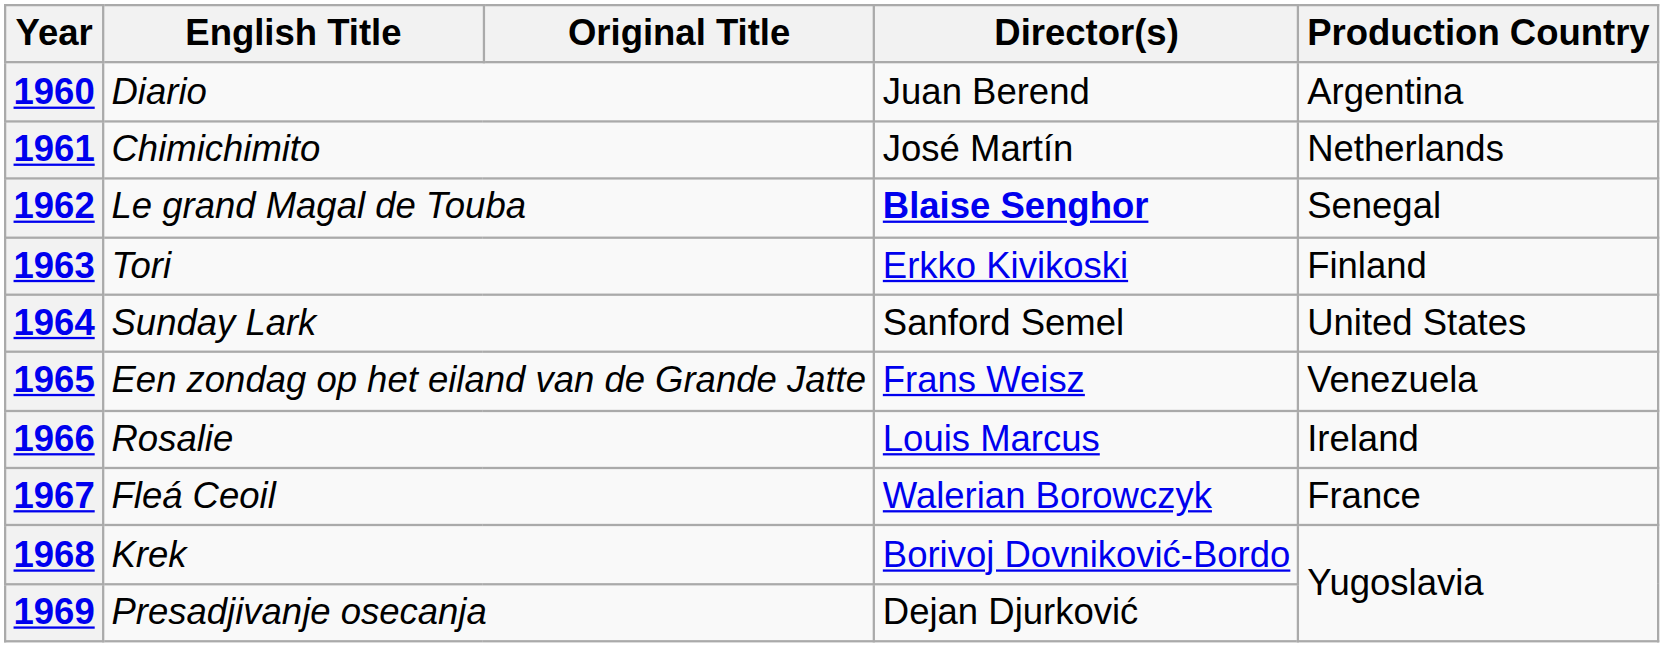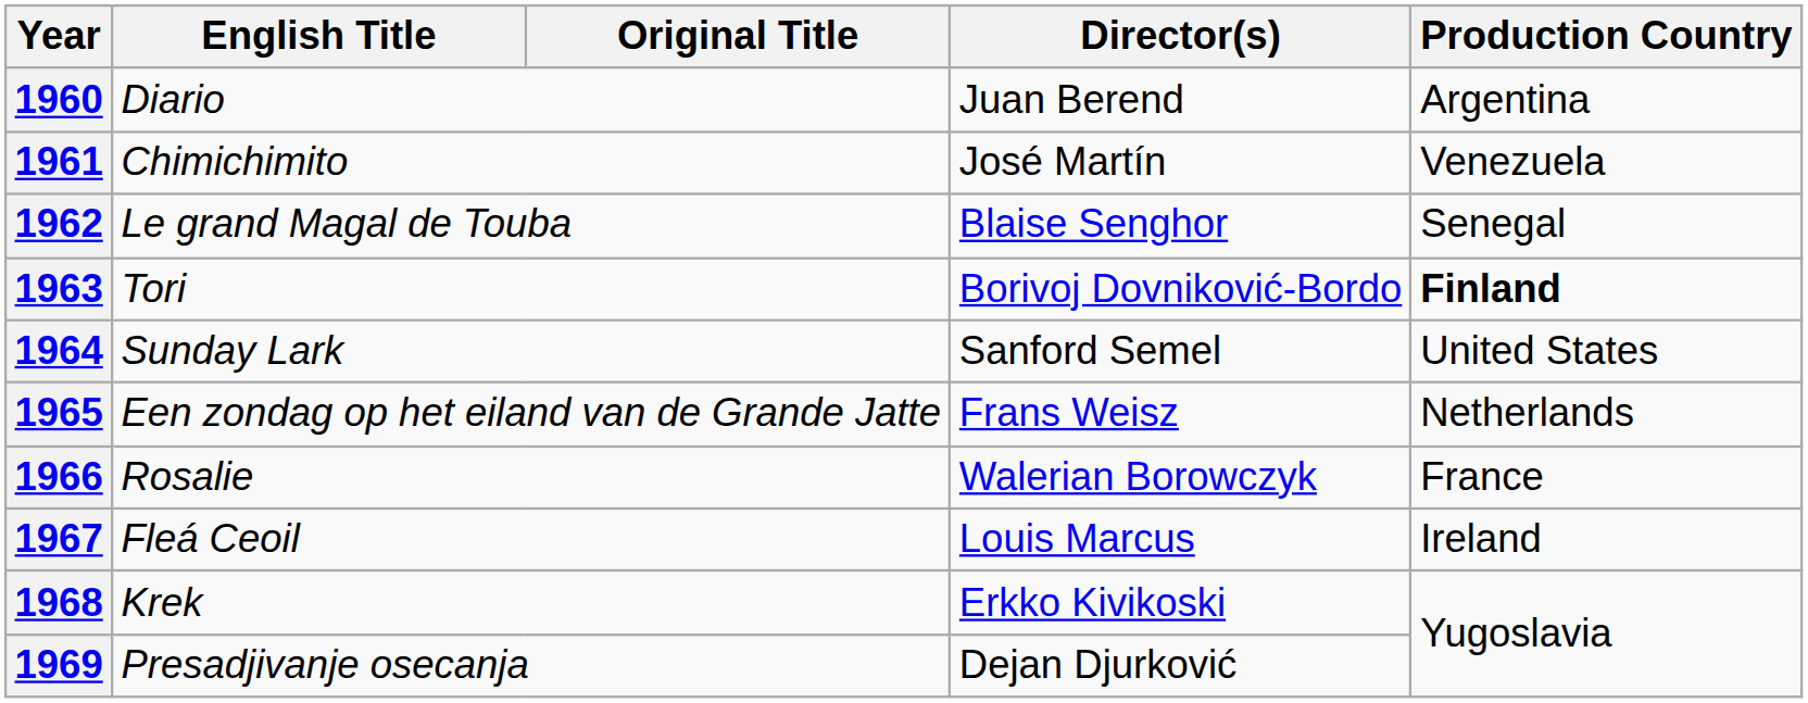1961 | Production Country: Netherlands -> Venezuela
1962 | Director(s): bold -> normal
1963 | Director(s): Erkko Kivikoski -> Borivoj Dovniković-Bordo
1963 | Production Country: normal -> bold
1965 | Production Country: Venezuela -> Netherlands
1966 | Director(s): Louis Marcus -> Walerian Borowczyk
1966 | Production Country: Ireland -> France
1967 | Director(s): Walerian Borowczyk -> Louis Marcus
1967 | Production Country: France -> Ireland
1968 | Director(s): Borivoj Dovniković-Bordo -> Erkko Kivikoski
